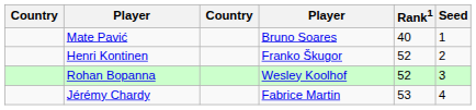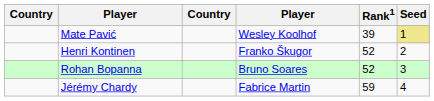Mate Pavić | column 4: Bruno Soares -> Wesley Koolhof
Mate Pavić | Rank1: 40 -> 39
Mate Pavić | Seed: no background -> khaki background
Rohan Bopanna | column 4: Wesley Koolhof -> Bruno Soares
Jérémy Chardy | Rank1: 53 -> 59
